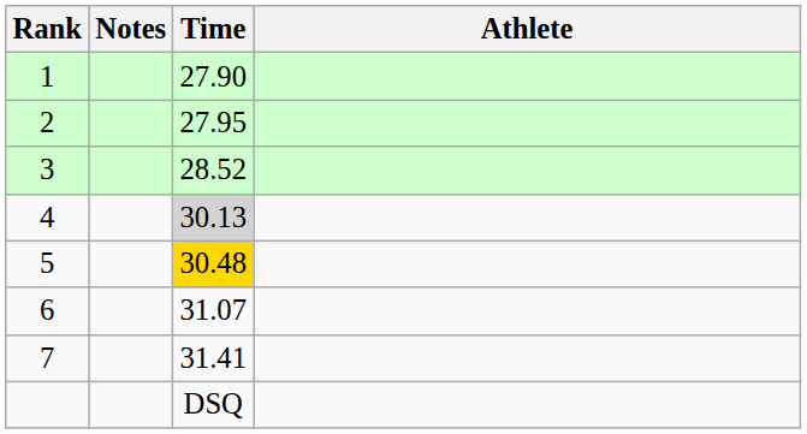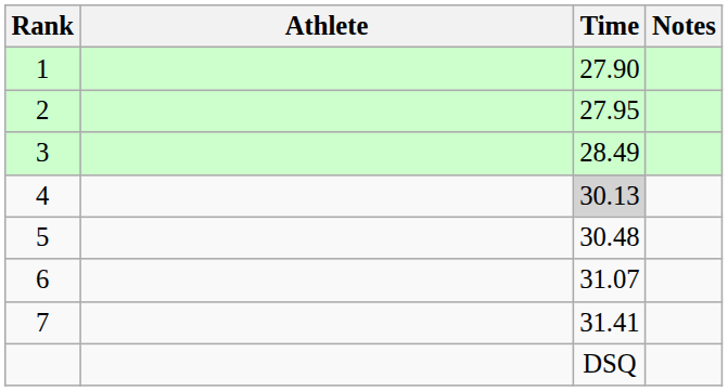columns swapped: Athlete <-> Notes
3 | Time: 28.52 -> 28.49
5 | Time: gold background -> no background
